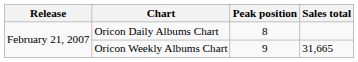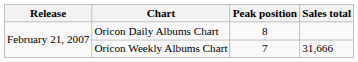Oricon Weekly Albums Chart | Peak position: 9 -> 7
Oricon Weekly Albums Chart | Sales total: 31,665 -> 31,666
